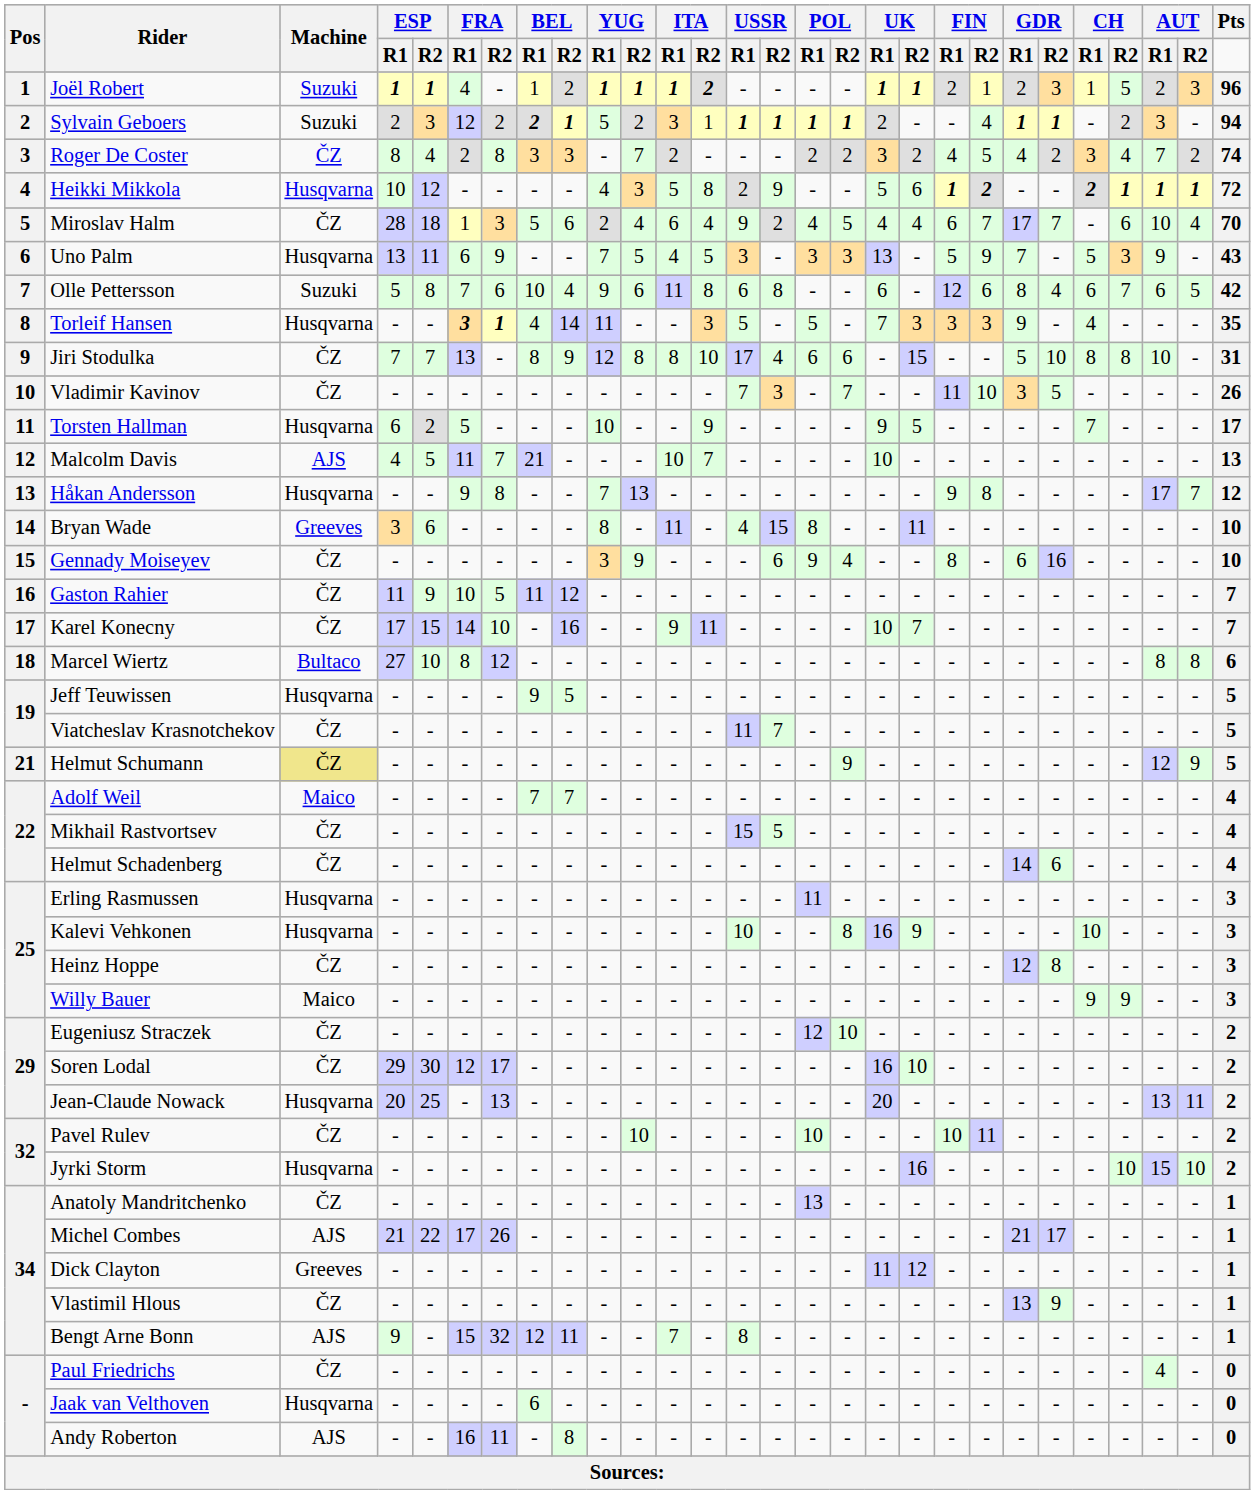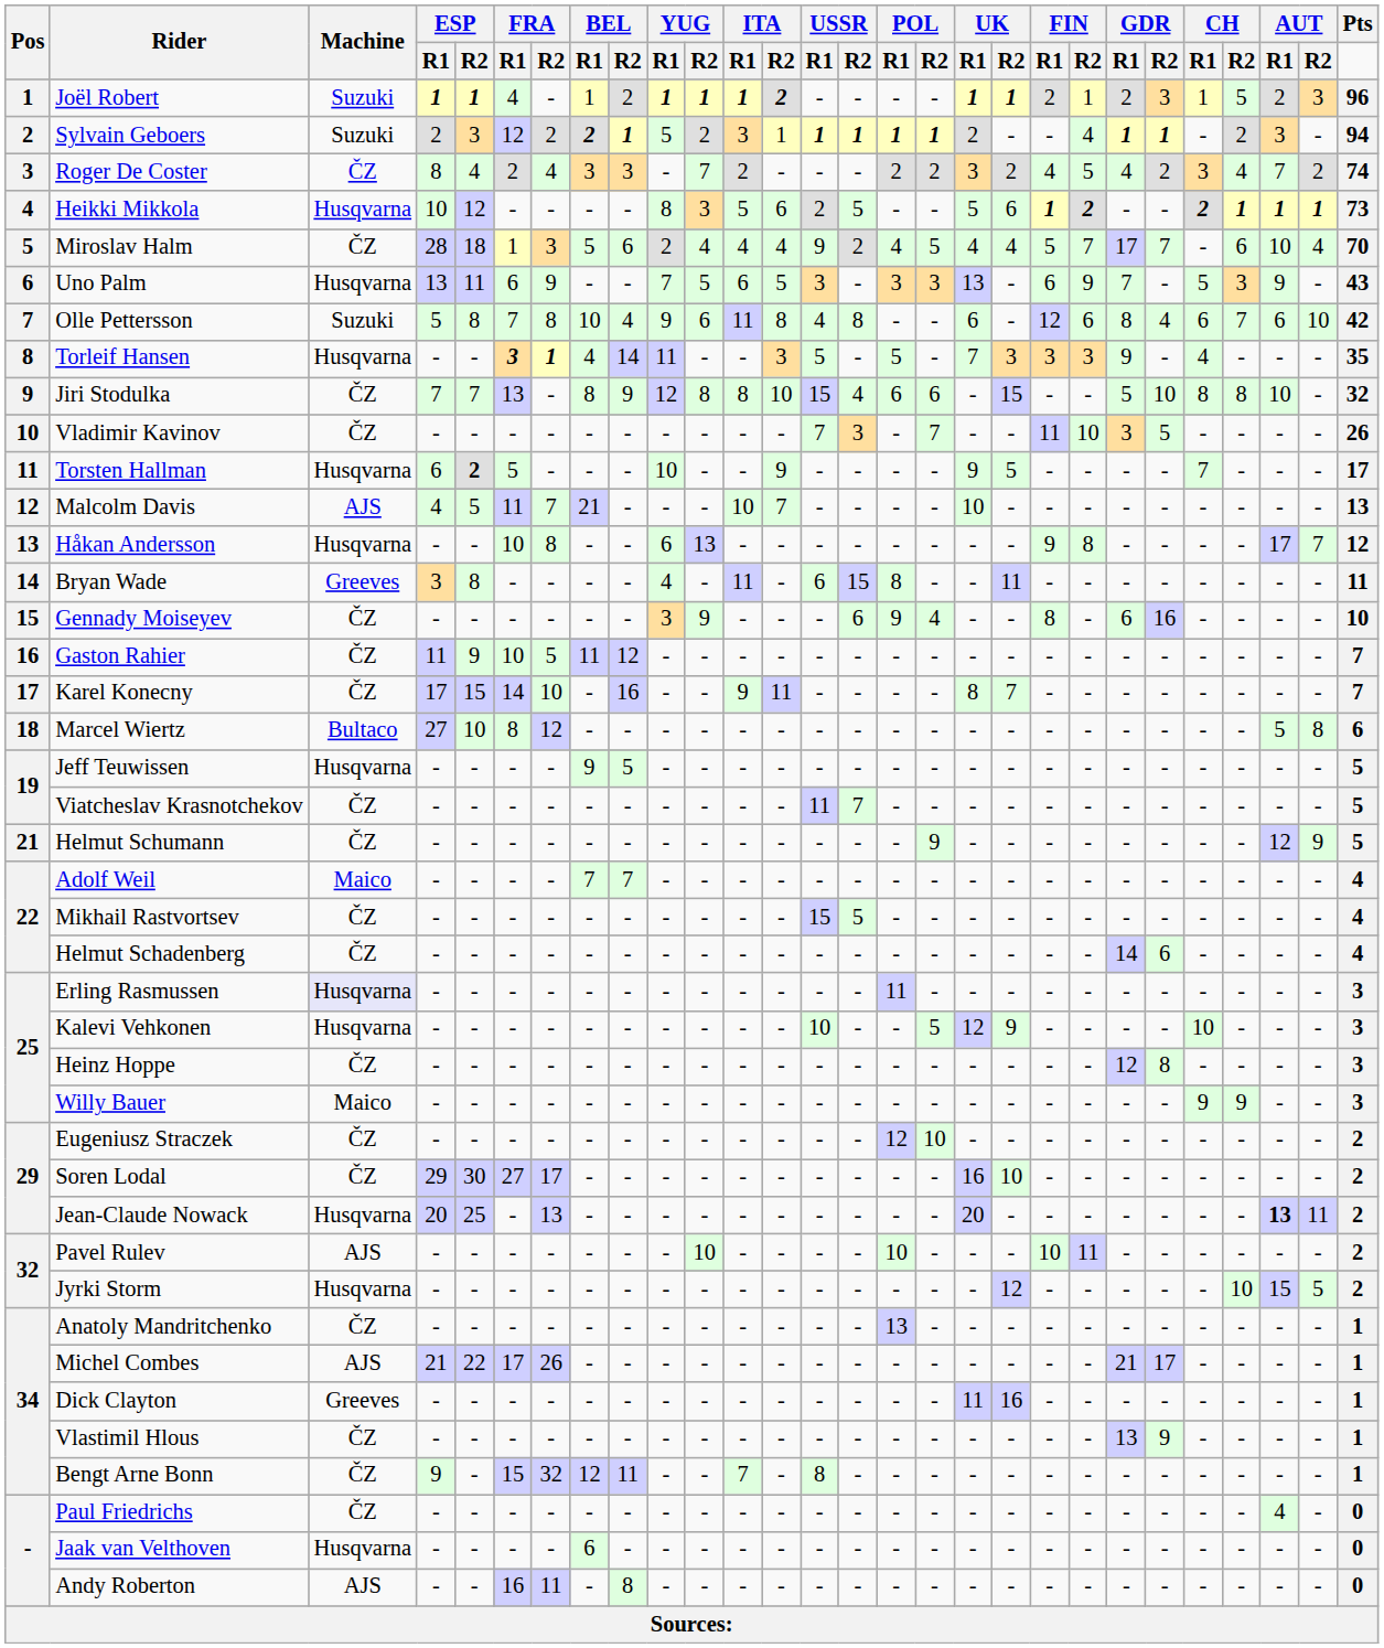Roger De Coster | FRA / R2: 8 -> 4
Heikki Mikkola | YUG / R1: 4 -> 8
Heikki Mikkola | ITA / R2: 8 -> 6
Heikki Mikkola | USSR / R2: 9 -> 5
Heikki Mikkola | Pts: 72 -> 73
Miroslav Halm | ITA / R1: 6 -> 4
Miroslav Halm | FIN / R1: 6 -> 5
Uno Palm | ITA / R1: 4 -> 6
Uno Palm | FIN / R1: 5 -> 6
Olle Pettersson | FRA / R2: 6 -> 8
Olle Pettersson | USSR / R1: 6 -> 4
Olle Pettersson | AUT / R2: 5 -> 10
Jiri Stodulka | USSR / R1: 17 -> 15
Jiri Stodulka | Pts: 31 -> 32
Torsten Hallman | ESP / R2: normal -> bold
Håkan Andersson | FRA / R1: 9 -> 10
Håkan Andersson | YUG / R1: 7 -> 6
Bryan Wade | ESP / R2: 6 -> 8
Bryan Wade | YUG / R1: 8 -> 4
Bryan Wade | USSR / R1: 4 -> 6
Bryan Wade | Pts: 10 -> 11
Karel Konecny | UK / R1: 10 -> 8
Marcel Wiertz | AUT / R1: 8 -> 5
Helmut Schumann | Machine: khaki background -> no background
Erling Rasmussen | Machine: no background -> lavender background
Kalevi Vehkonen | POL / R2: 8 -> 5
Kalevi Vehkonen | UK / R1: 16 -> 12
Soren Lodal | FRA / R1: 12 -> 27
Jean-Claude Nowack | AUT / R1: normal -> bold
Pavel Rulev | Machine: ČZ -> AJS
Jyrki Storm | UK / R2: 16 -> 12
Jyrki Storm | AUT / R2: 10 -> 5
Dick Clayton | UK / R2: 12 -> 16
Bengt Arne Bonn | Machine: AJS -> ČZ
